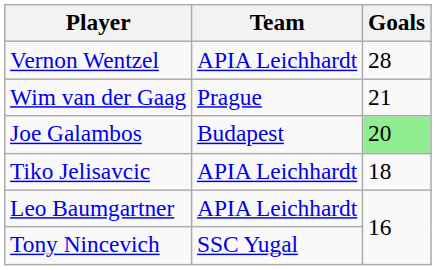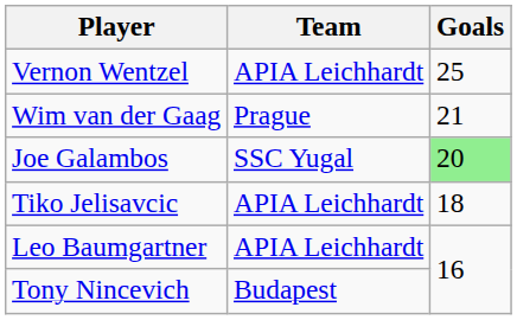Vernon Wentzel | Goals: 28 -> 25
Joe Galambos | Team: Budapest -> SSC Yugal
Tony Nincevich | Team: SSC Yugal -> Budapest
